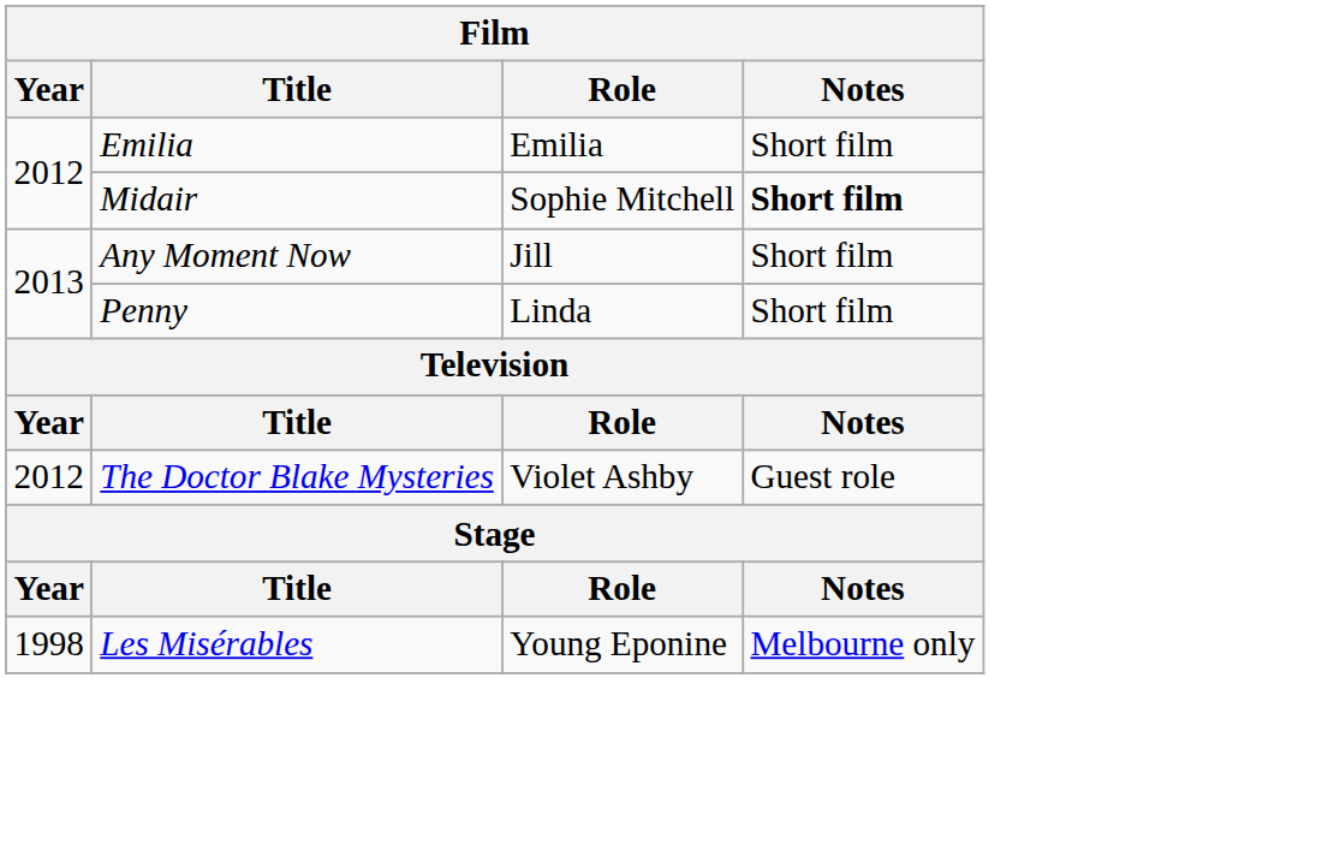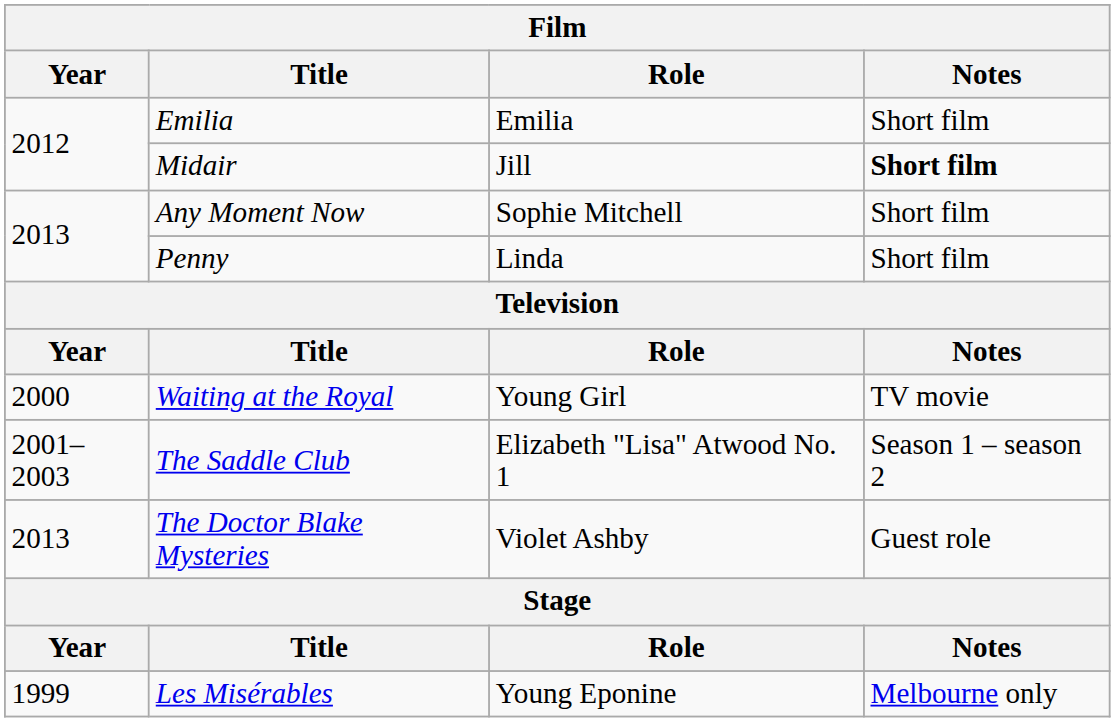Midair | Role: Sophie Mitchell -> Jill
Any Moment Now | Role: Jill -> Sophie Mitchell
+ row: 2000 | Waiting at the Royal | Young Girl | TV movie
+ row: 2001–2003 | The Saddle Club | Elizabeth "Lisa" Atwood No. 1 | Season 1 – season 2
The Doctor Blake Mysteries | Year: 2012 -> 2013
Les Misérables | Year: 1998 -> 1999
